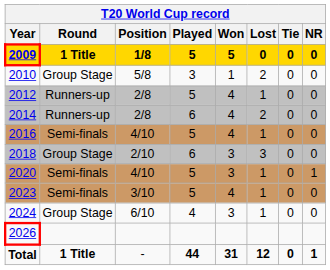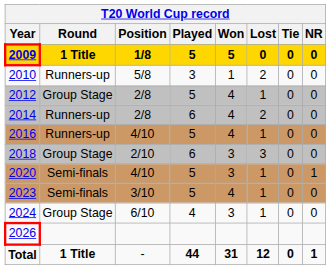2010 | Round: Group Stage -> Runners-up
2012 | Round: Runners-up -> Group Stage
2016 | Round: Semi-finals -> Runners-up
